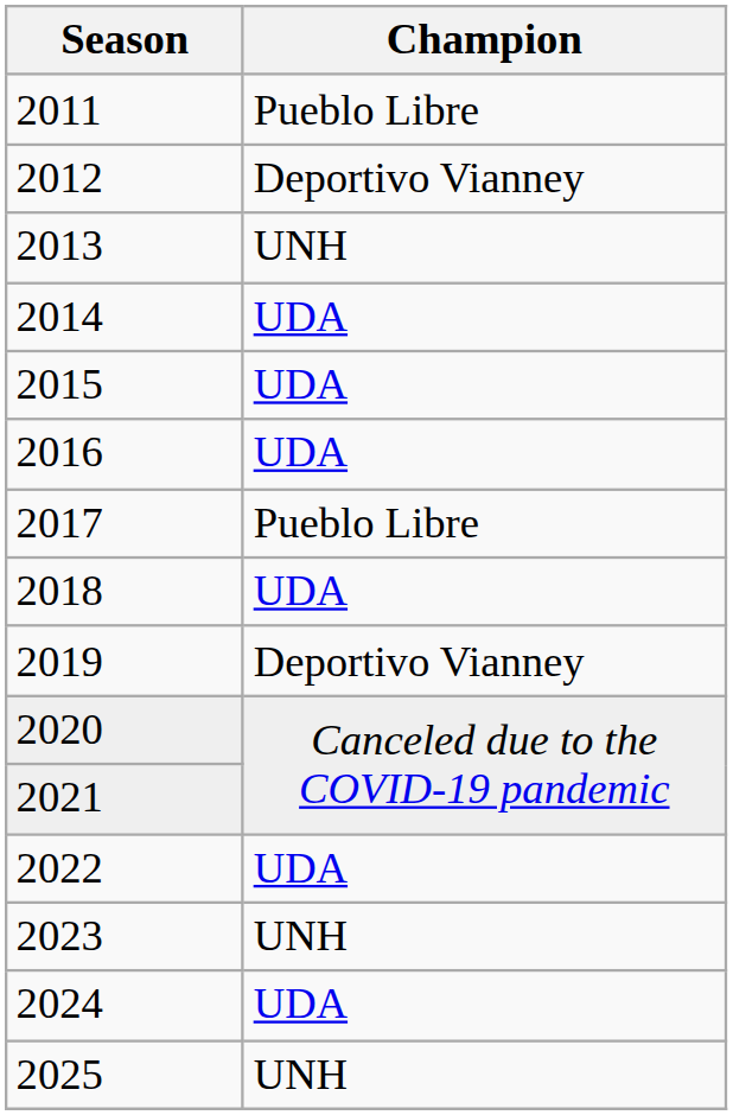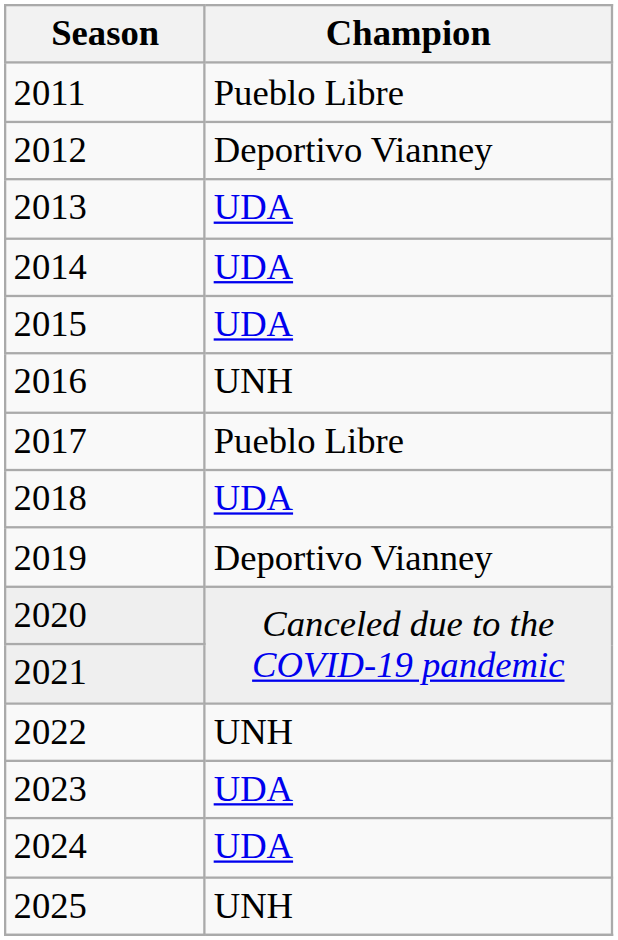2013 | Champion: UNH -> UDA
2016 | Champion: UDA -> UNH
2022 | Champion: UDA -> UNH
2023 | Champion: UNH -> UDA
